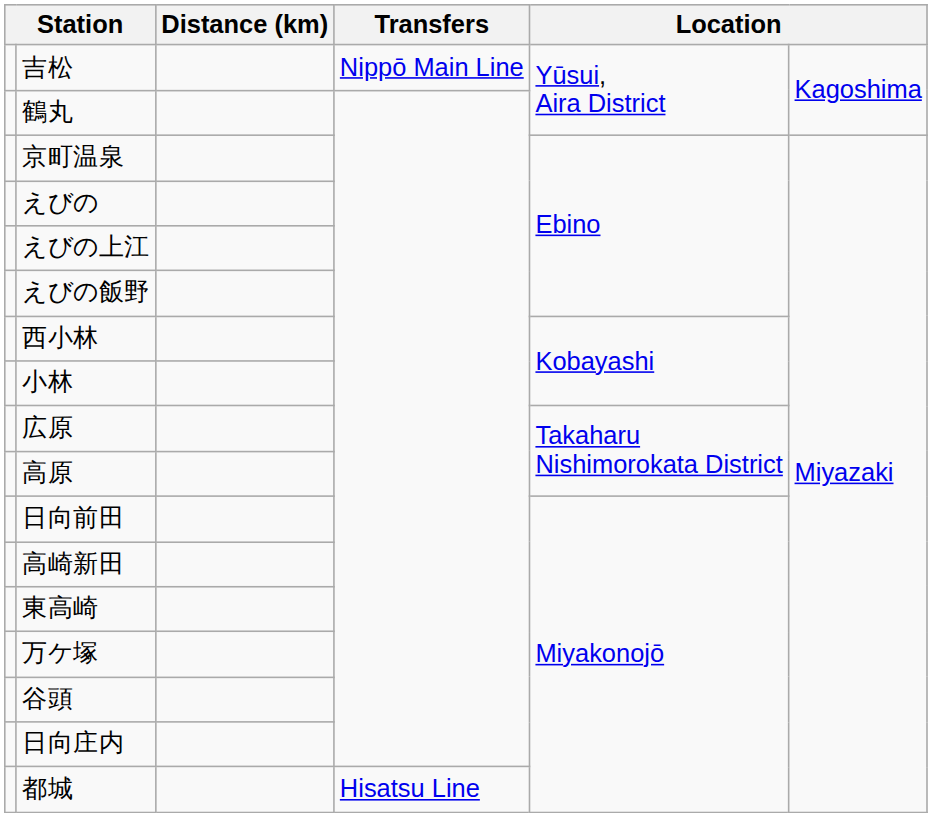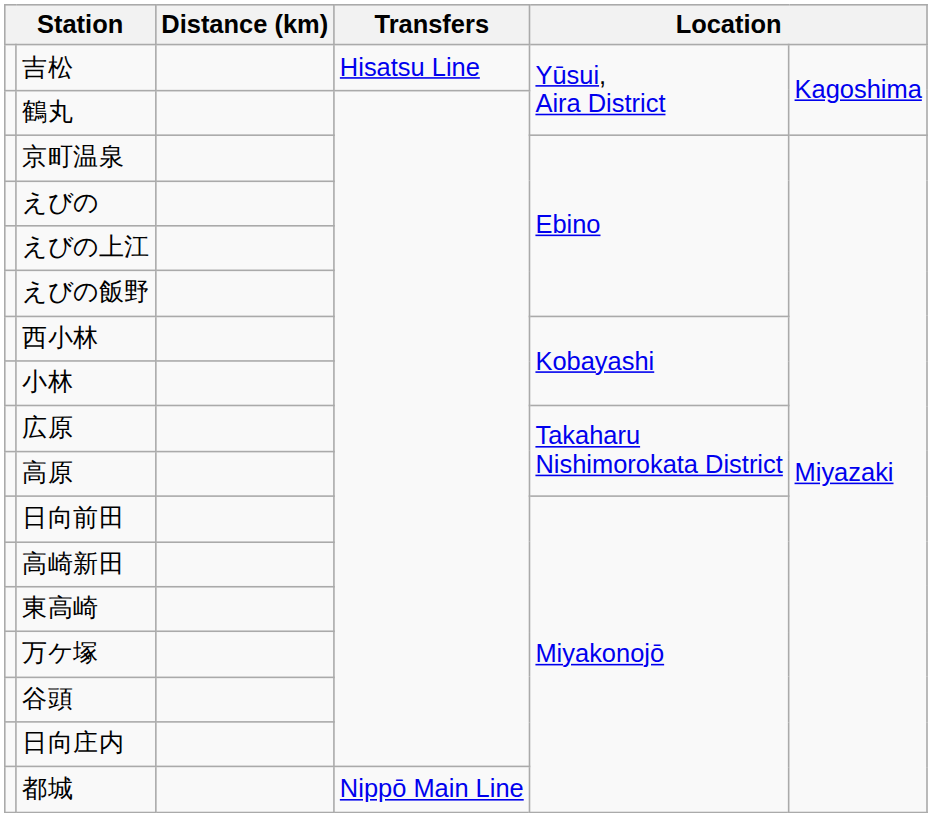吉松 | Transfers: Nippō Main Line -> Hisatsu Line
都城 | Transfers: Hisatsu Line -> Nippō Main Line
